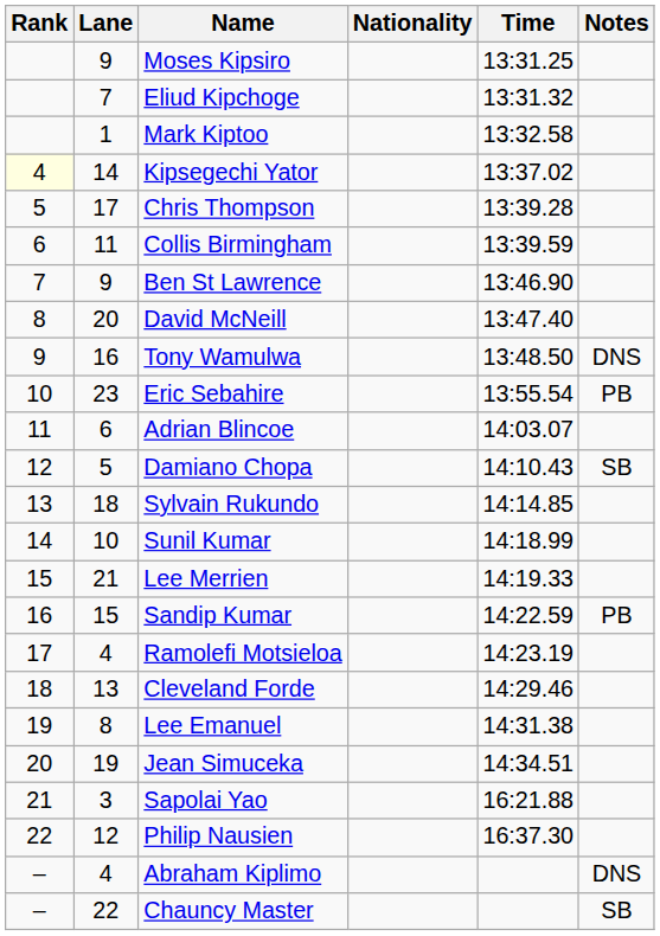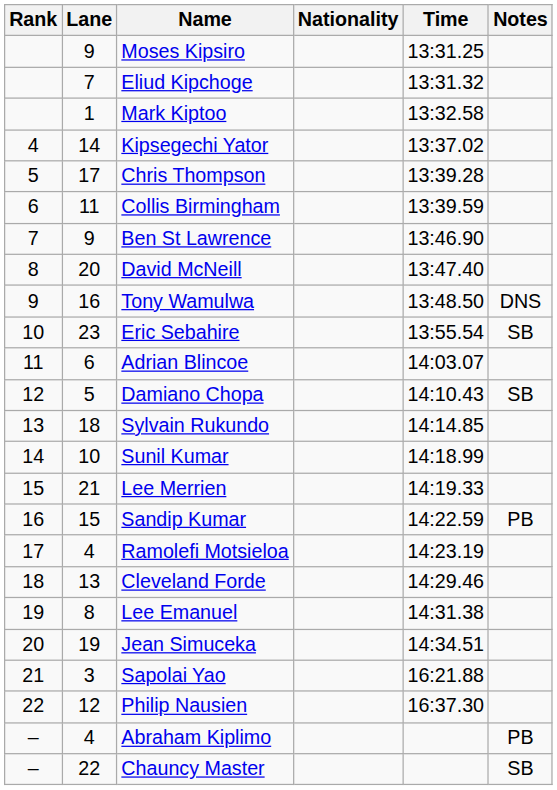Kipsegechi Yator | Rank: lightyellow background -> no background
Eric Sebahire | Notes: PB -> SB
Abraham Kiplimo | Notes: DNS -> PB
